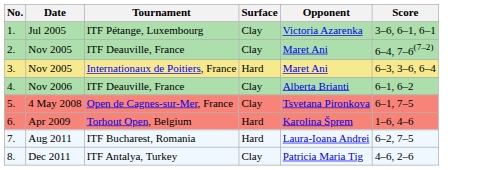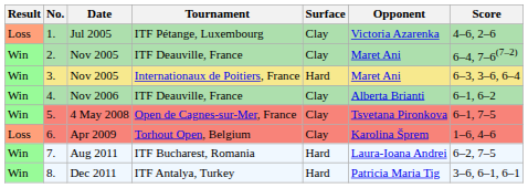+ column: Result | Loss | Win | Win | Win | Win | Loss | Win | Win
1. | Score: 3–6, 6–1, 6–1 -> 4–6, 2–6
6. | Surface: Hard -> Clay
8. | Surface: Clay -> Hard
8. | Score: 4–6, 2–6 -> 3–6, 6–1, 6–1
